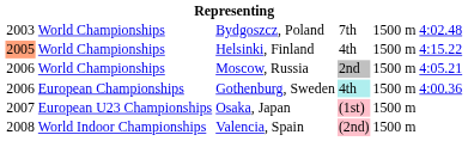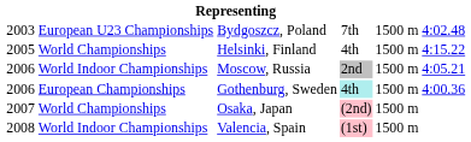Bydgoszcz, Poland | column 2: World Championships -> European U23 Championships
Helsinki, Finland | column 1: lightsalmon background -> no background
Moscow, Russia | column 2: World Championships -> World Indoor Championships
Osaka, Japan | column 2: European U23 Championships -> World Championships
Osaka, Japan | column 4: (1st) -> (2nd)
Valencia, Spain | column 4: (2nd) -> (1st)
